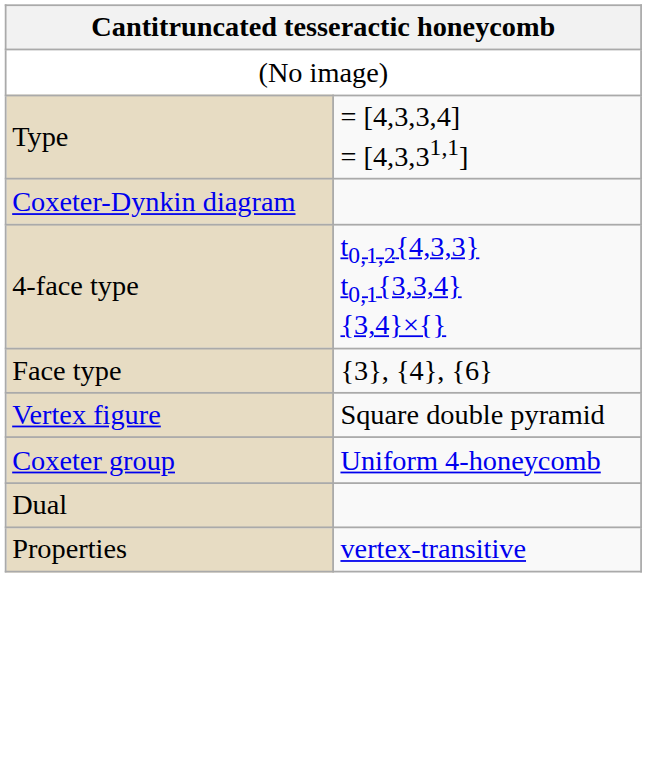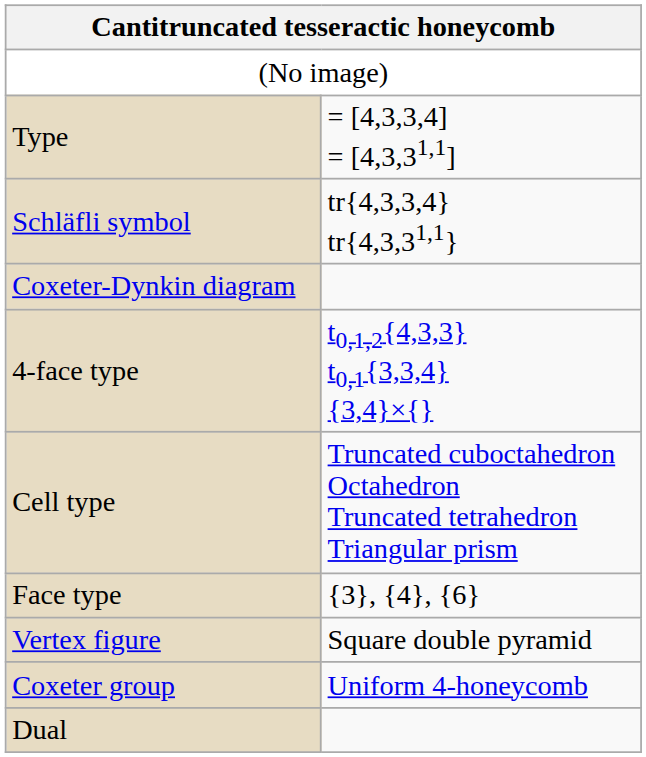+ row: Schläfli symbol | tr{4,3,3,4} tr{4,3,31,1}
+ row: Cell type | Truncated cuboctahedron Octahedron Truncated tetrahedron Triangular prism
- row: Properties | vertex-transitive
